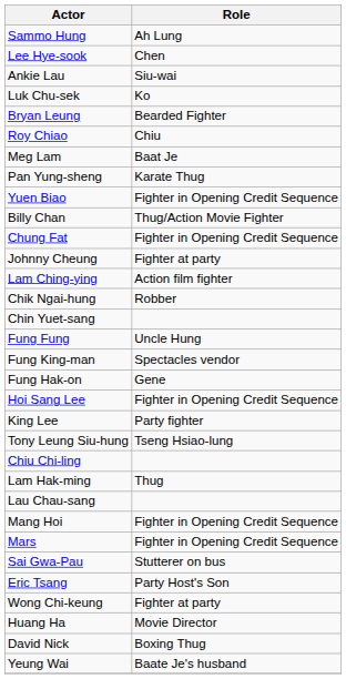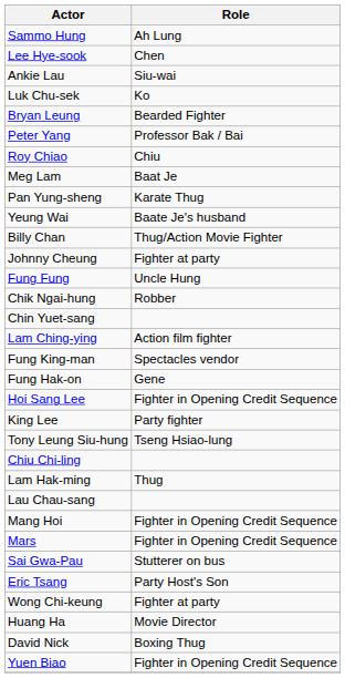+ row: Peter Yang | Professor Bak / Bai
rows swapped: Yuen Biao <-> Yeung Wai
- row: Chung Fat | Fighter in Opening Credit Sequence
rows swapped: Lam Ching-ying <-> Fung Fung
